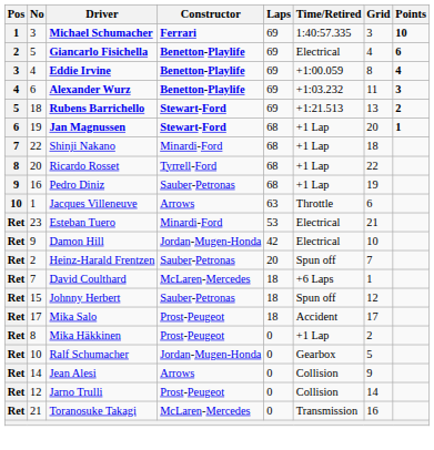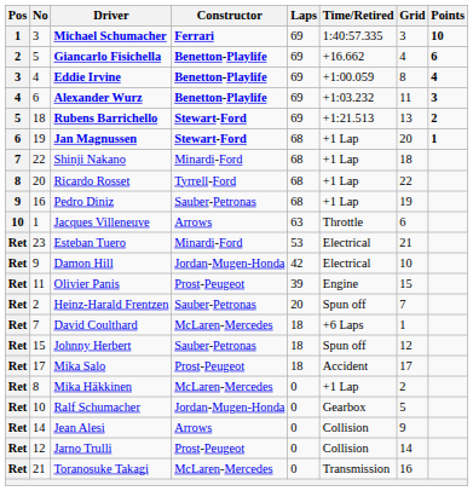Giancarlo Fisichella | Time/Retired: Electrical -> +16.662
+ row: Ret | 11 | Olivier Panis | Prost-Peugeot | 39 | Engine | 15
Mika Häkkinen | Constructor: Prost-Peugeot -> McLaren-Mercedes
